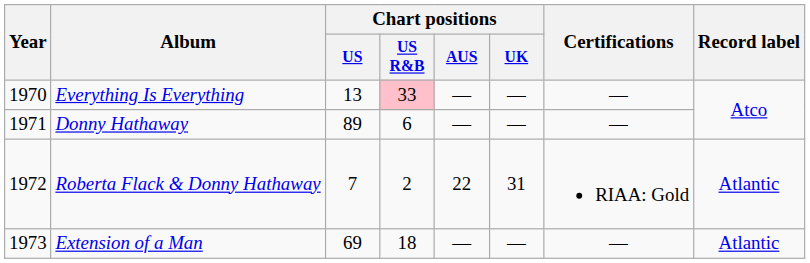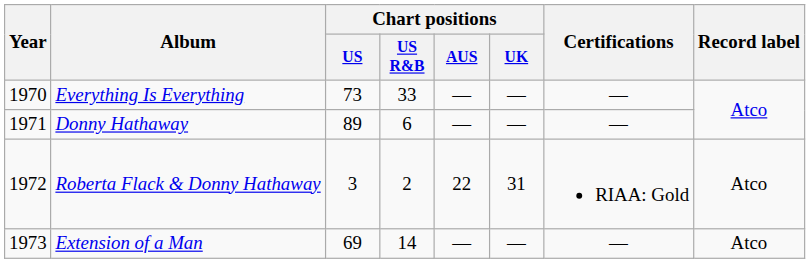Everything Is Everything | Chart positions / US: 13 -> 73
Everything Is Everything | Chart positions / US R&B: pink background -> no background
Roberta Flack & Donny Hathaway | Chart positions / US: 7 -> 3
Roberta Flack & Donny Hathaway | Record label: Atlantic -> Atco
Extension of a Man | Chart positions / US R&B: 18 -> 14
Extension of a Man | Record label: Atlantic -> Atco
